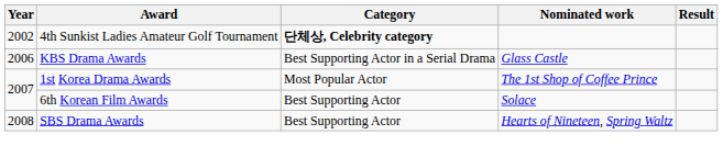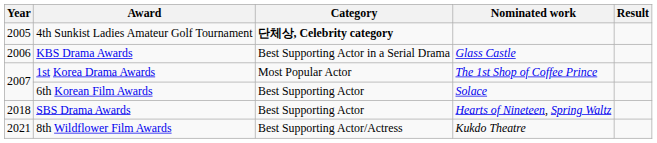4th Sunkist Ladies Amateur Golf Tournament | Year: 2002 -> 2005
SBS Drama Awards | Year: 2008 -> 2018
+ row: 2021 | 8th Wildflower Film Awards | Best Supporting Actor/Actress | Kukdo Theatre
